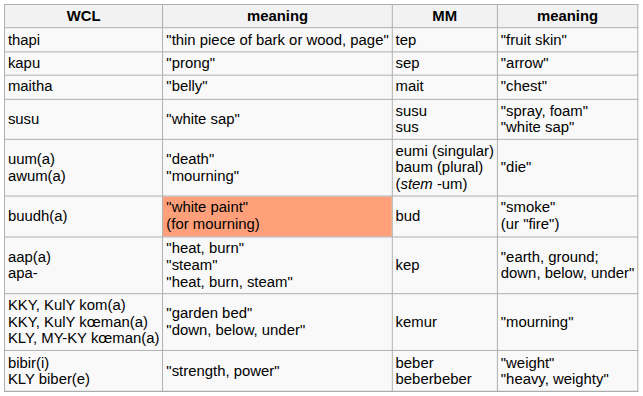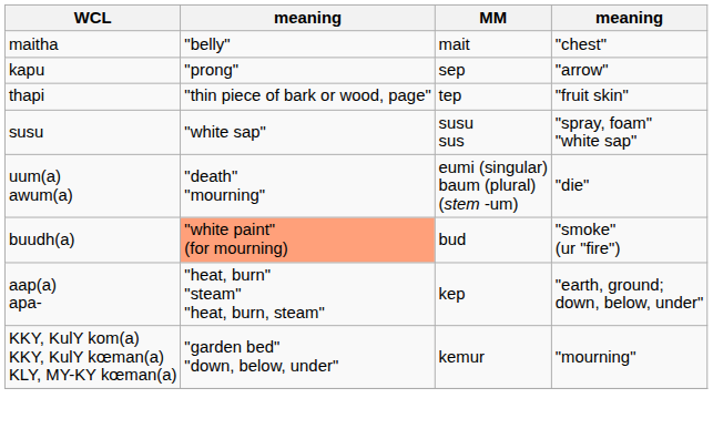rows swapped: thapi <-> maitha
- row: bibir(i) KLY biber(e) | "strength, power" | beber beberbeber | "weight" "heavy, weighty"
